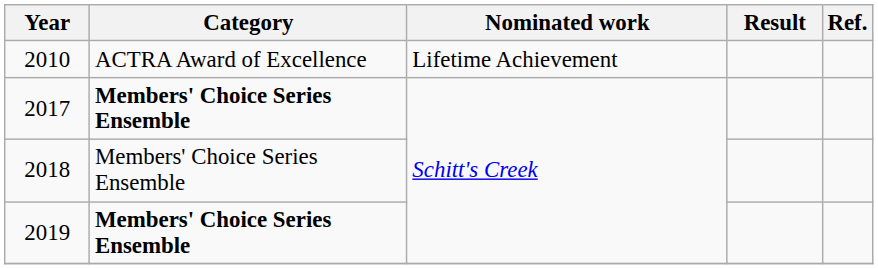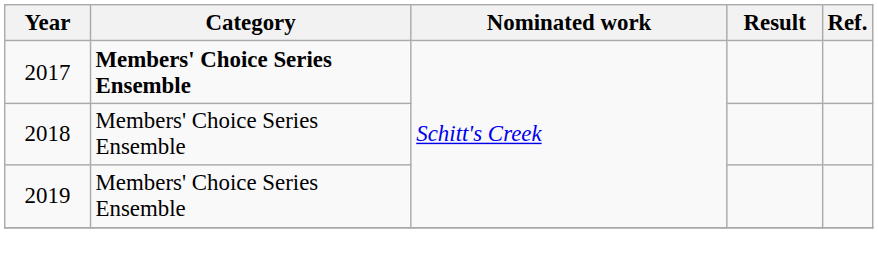- row: 2010 | ACTRA Award of Excellence | Lifetime Achievement
2019 | Category: bold -> normal
